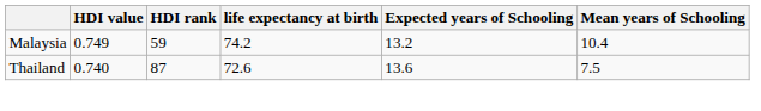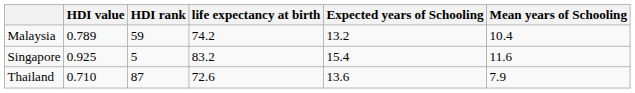Malaysia | HDI value: 0.749 -> 0.789
+ row: Singapore | 0.925 | 5 | 83.2 | 15.4 | 11.6
Thailand | HDI value: 0.740 -> 0.710
Thailand | Mean years of Schooling: 7.5 -> 7.9
